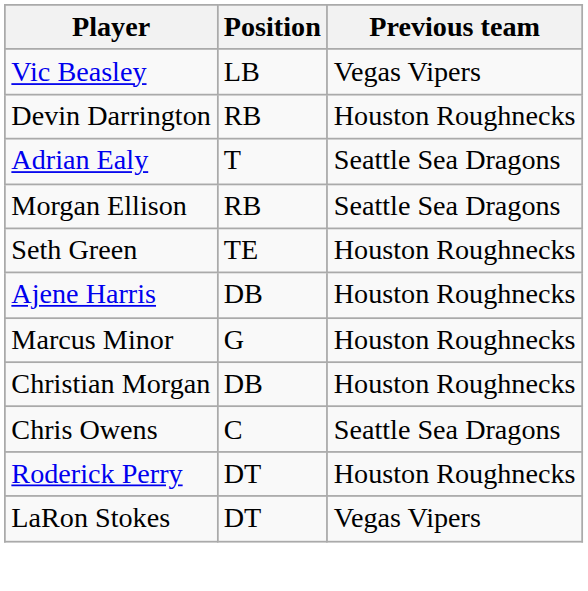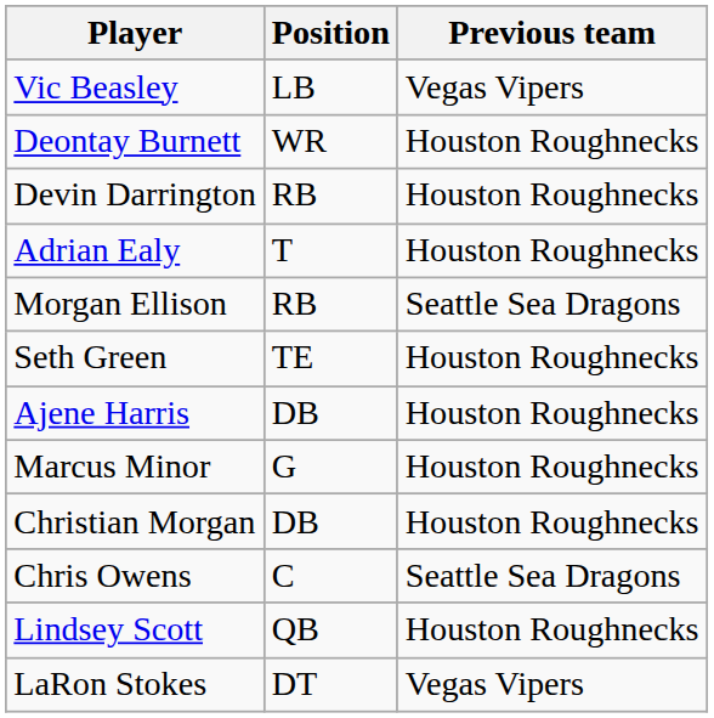+ row: Deontay Burnett | WR | Houston Roughnecks
Adrian Ealy | Previous team: Seattle Sea Dragons -> Houston Roughnecks
- row: Roderick Perry | DT | Houston Roughnecks
+ row: Lindsey Scott | QB | Houston Roughnecks
